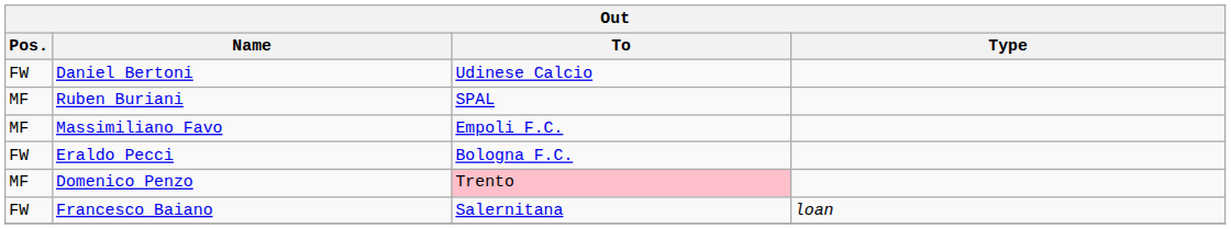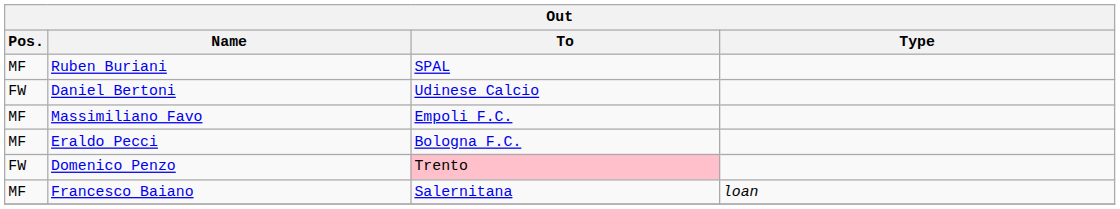rows swapped: Daniel Bertoni <-> Ruben Buriani
Eraldo Pecci | Pos.: FW -> MF
Domenico Penzo | Pos.: MF -> FW
Francesco Baiano | Pos.: FW -> MF
